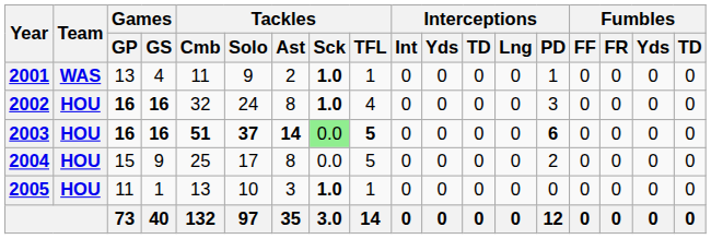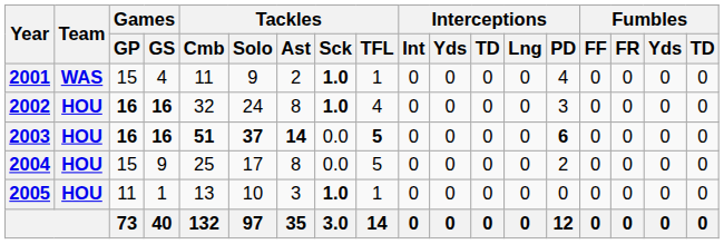2001 | Games / GP: 13 -> 15
2001 | Interceptions / PD: 1 -> 4
2003 | Tackles / Sck: lightgreen background -> no background
